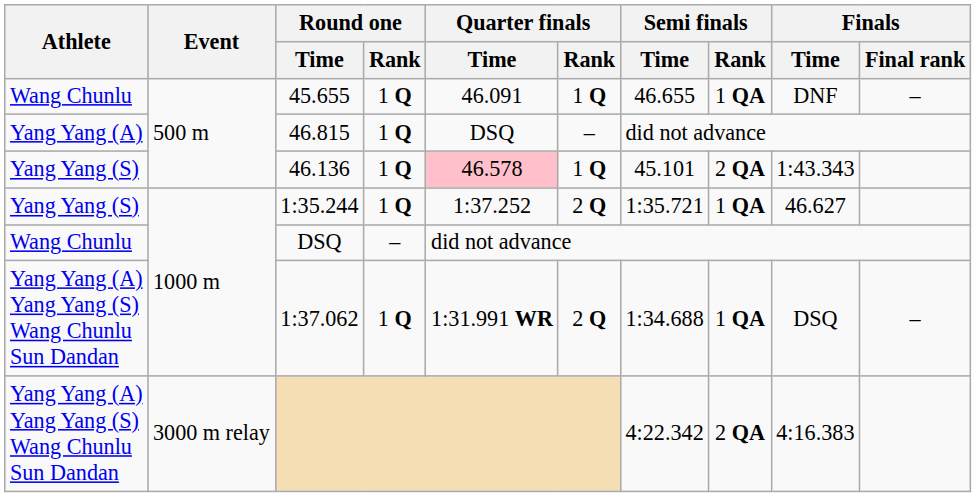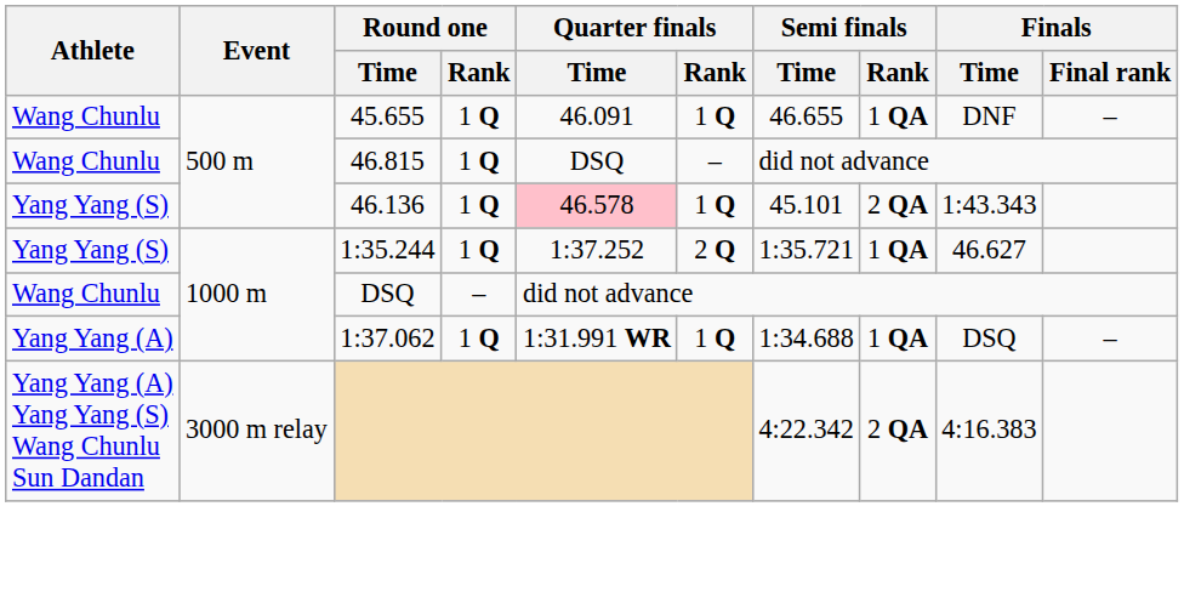46.815 | Athlete: Yang Yang (A) -> Wang Chunlu
1:37.062 | Athlete: Yang Yang (A) Yang Yang (S) Wang Chunlu Sun Dandan -> Yang Yang (A)
1:37.062 | Quarter finals / Rank: 2 Q -> 1 Q
